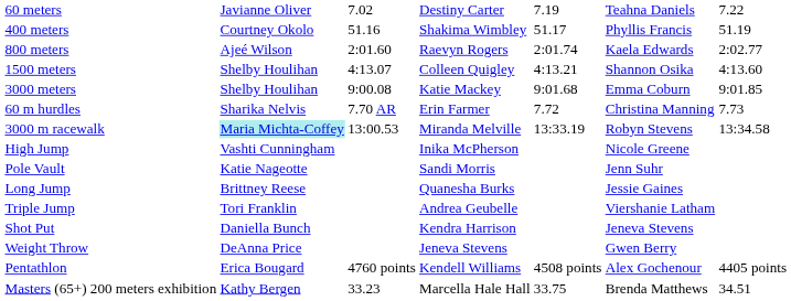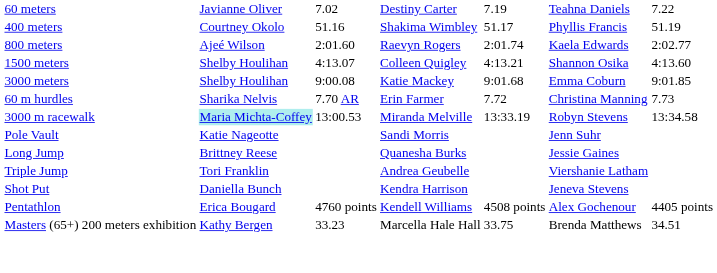- row: High Jump | Vashti Cunningham | Inika McPherson | Nicole Greene
- row: Weight Throw | DeAnna Price | Jeneva Stevens | Gwen Berry
